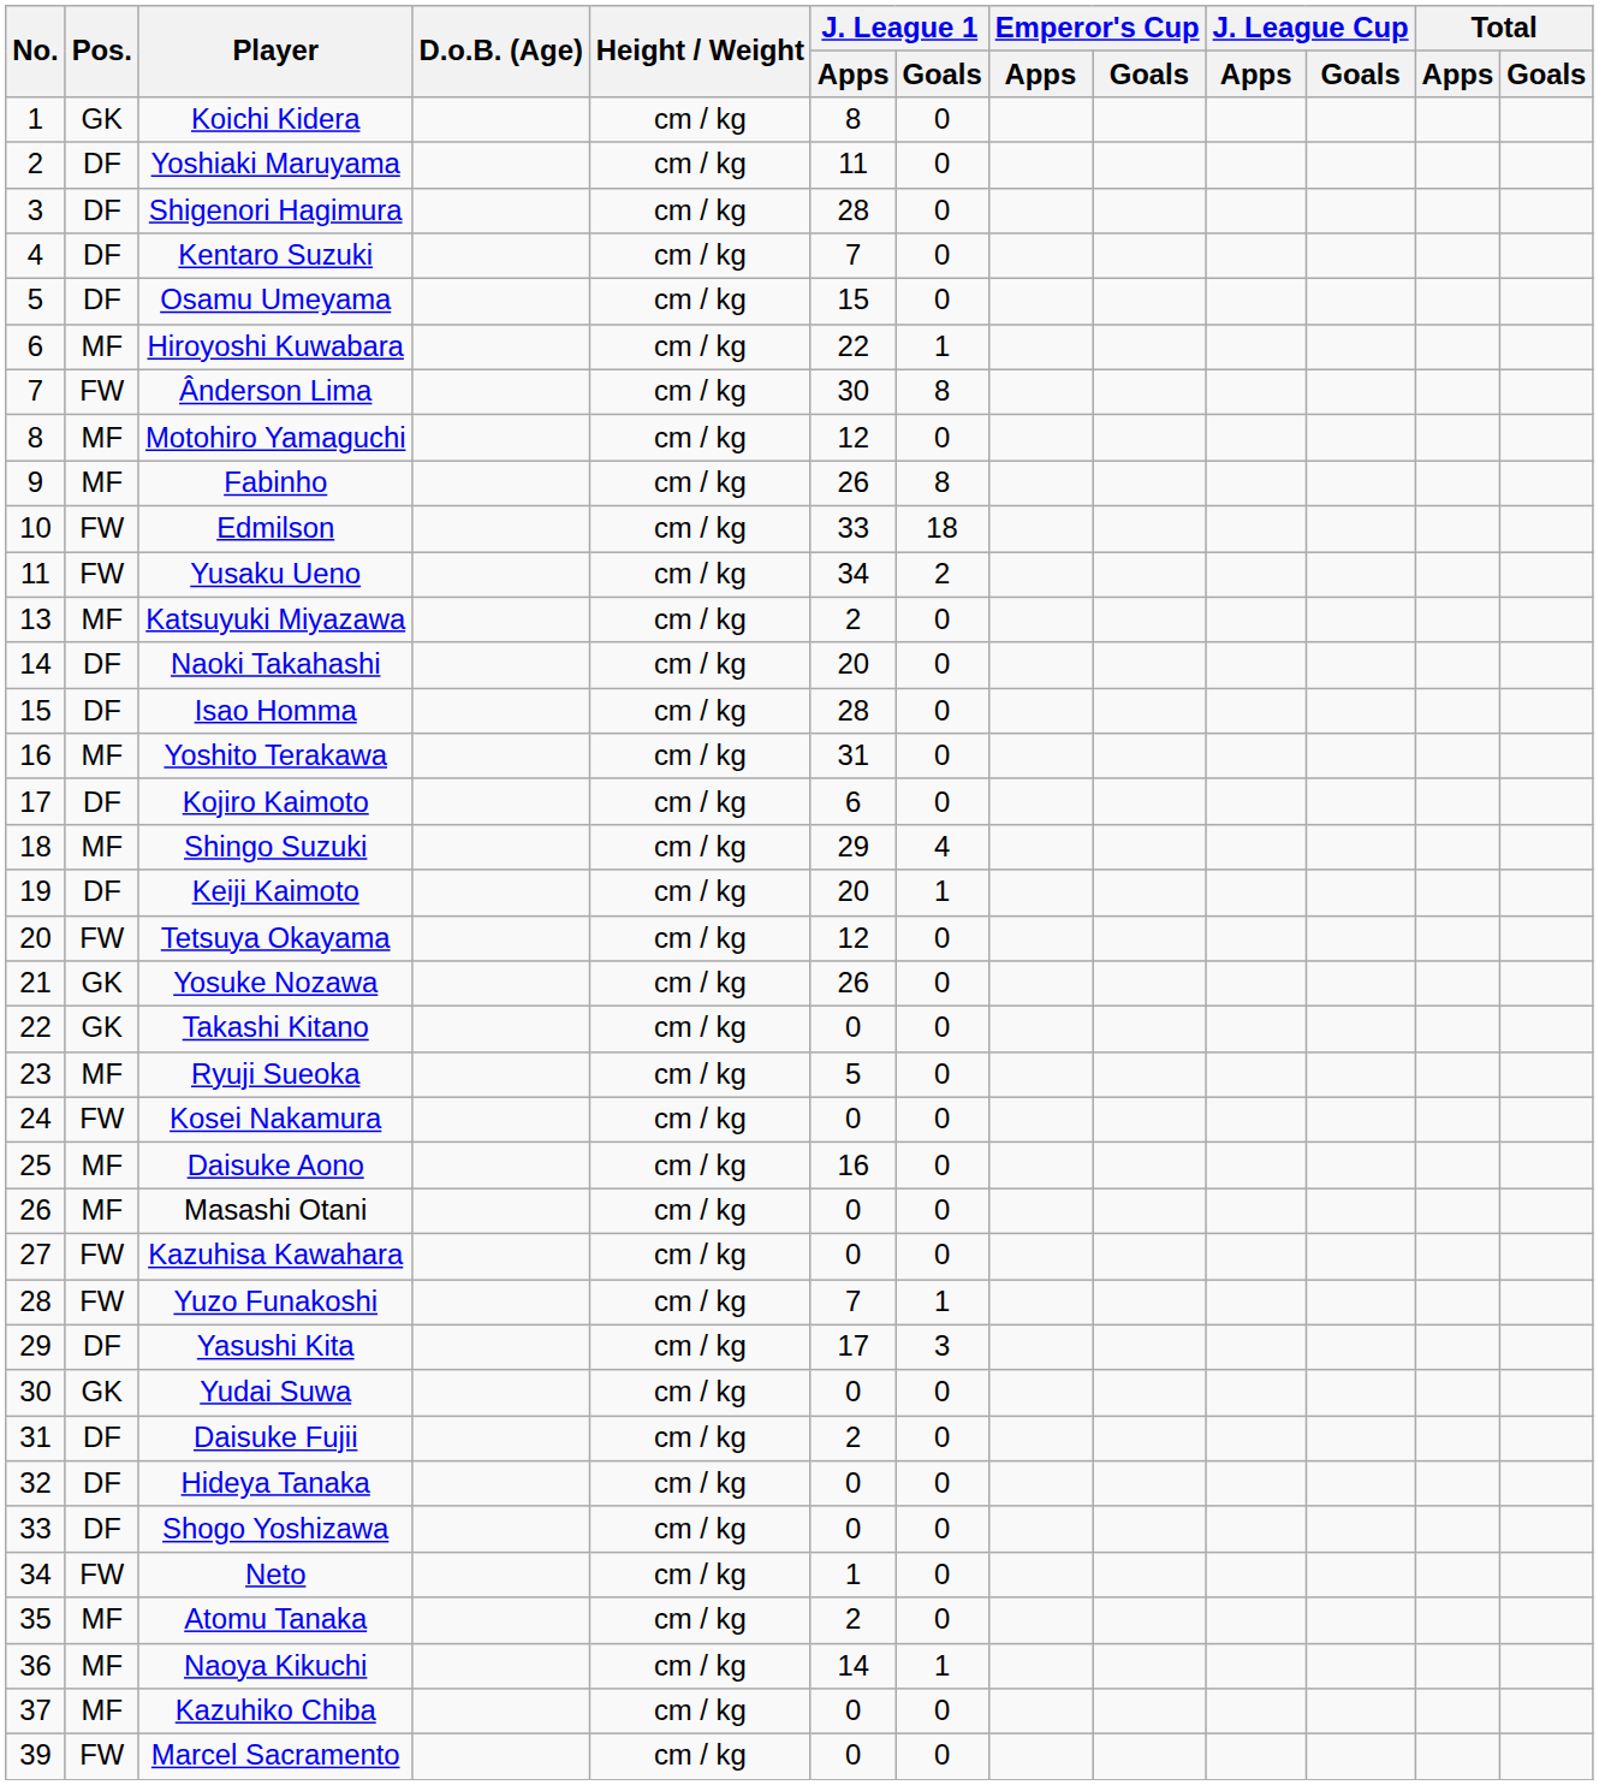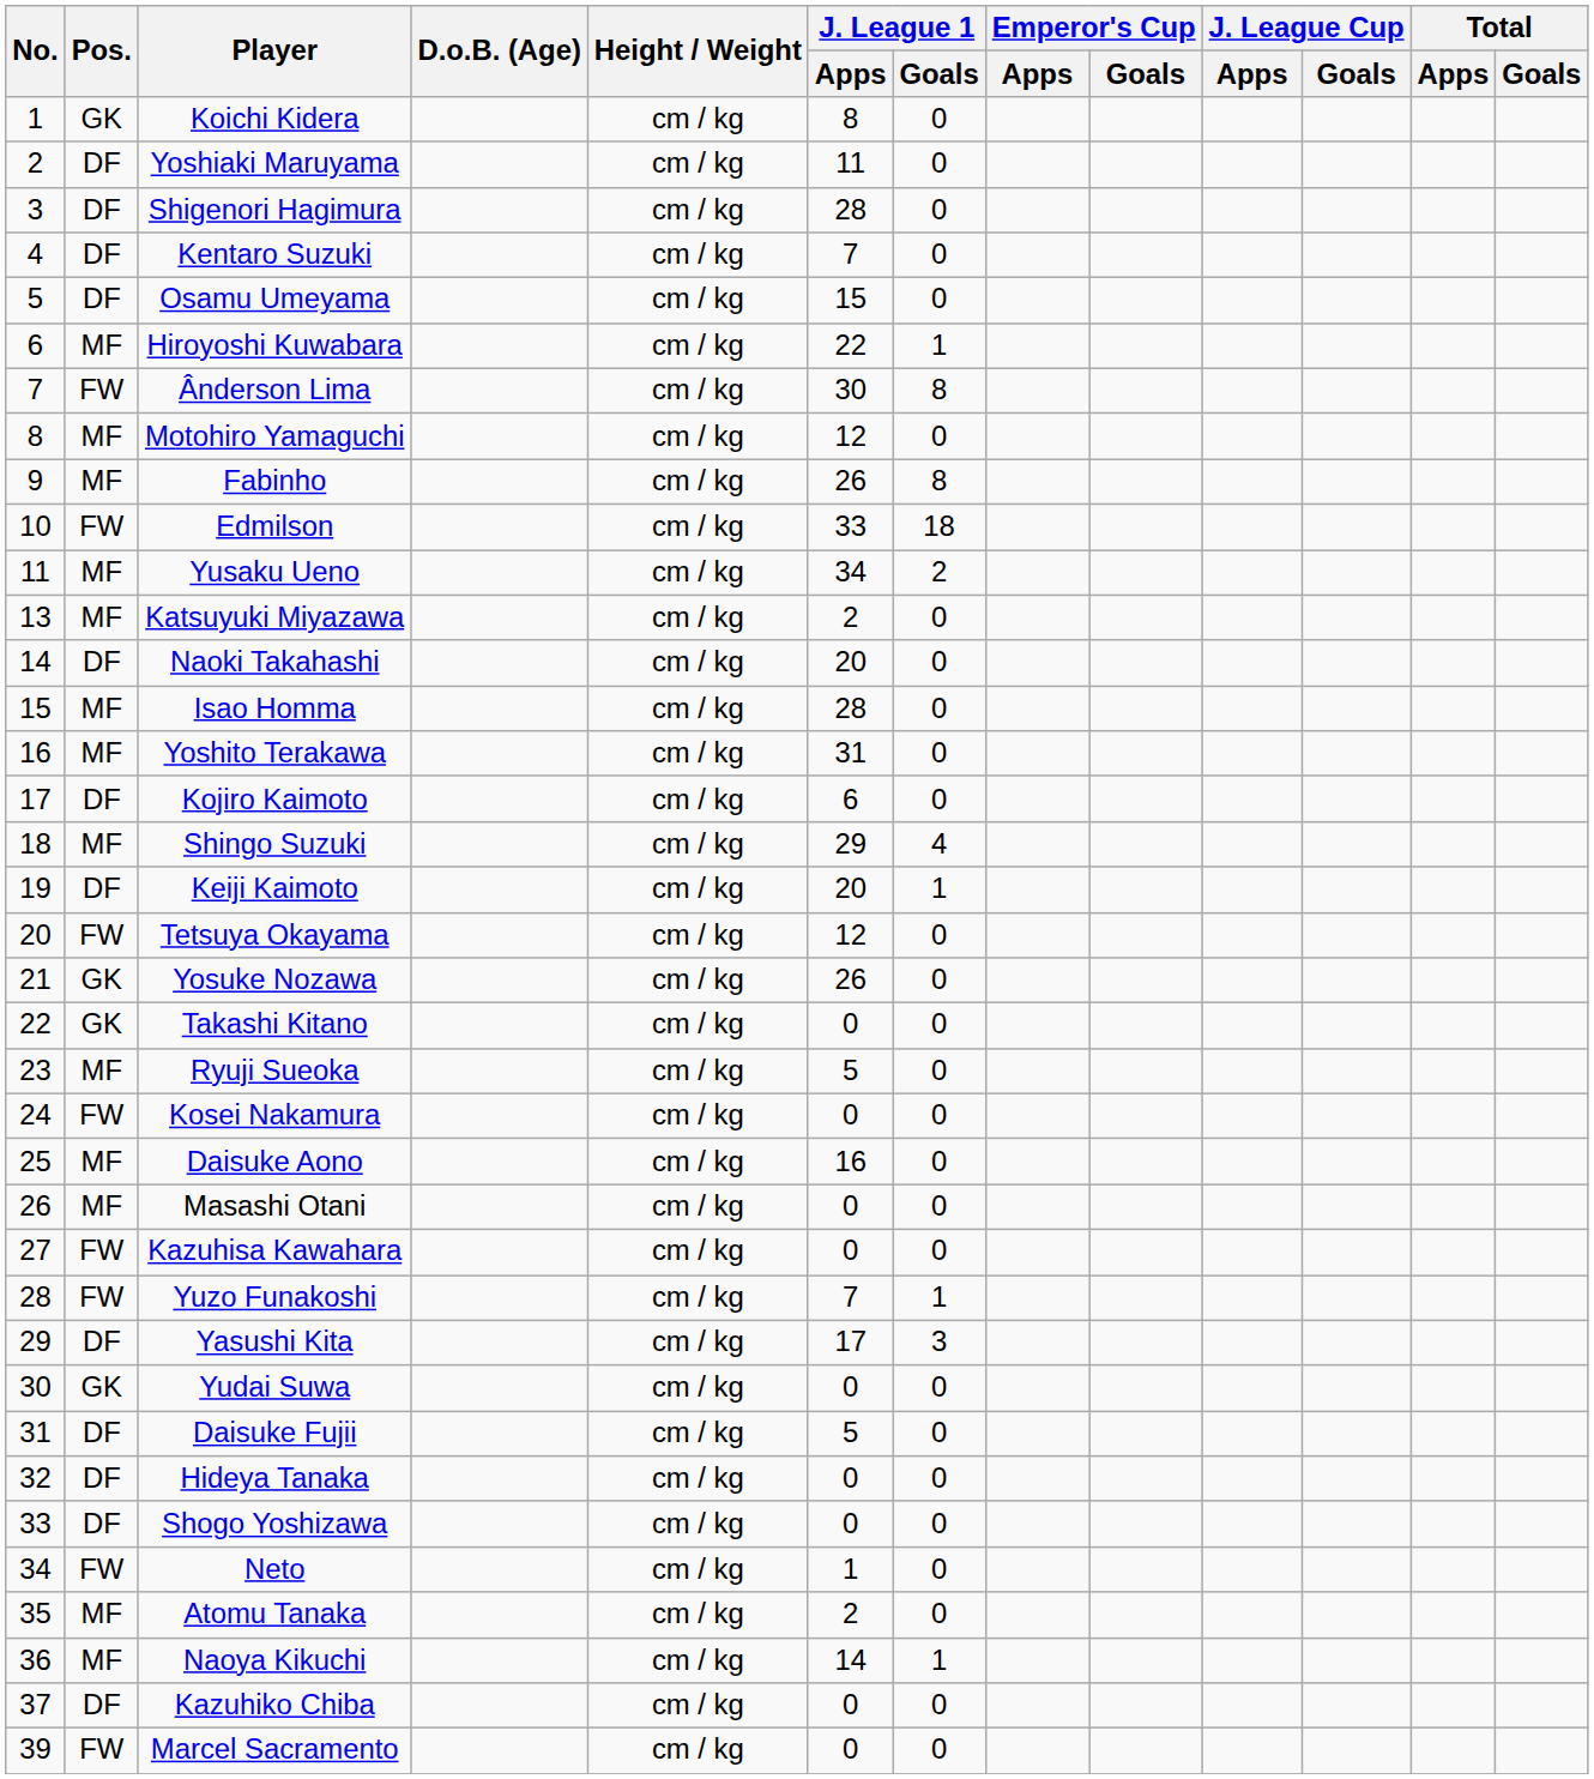Yusaku Ueno | Pos.: FW -> MF
Isao Homma | Pos.: DF -> MF
Daisuke Fujii | J. League 1 / Apps: 2 -> 5
Kazuhiko Chiba | Pos.: MF -> DF
